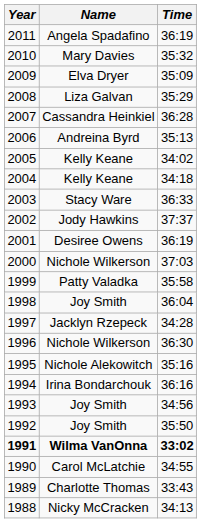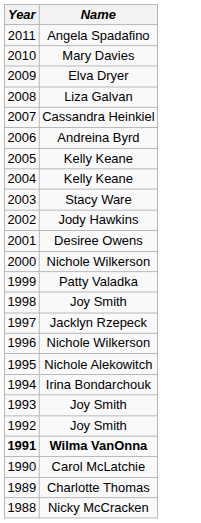- column: Time | 36:19 | 35:32 | 35:09 | 35:29 | 36:28 | 35:13 | 34:02 | 34:18 | 36:33 | 37:37 | 36:19 | 37:03 | 35:58 | 36:04 | 34:28 | 36:30 | 35:16 | 36:16 | 34:56 | 35:50 | 33:02 | 34:55 | 33:43 | 34:13
